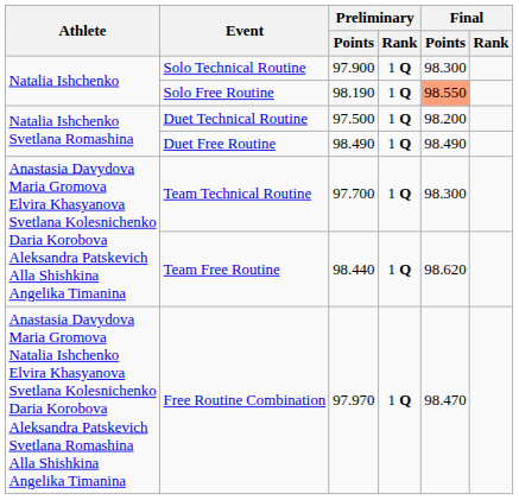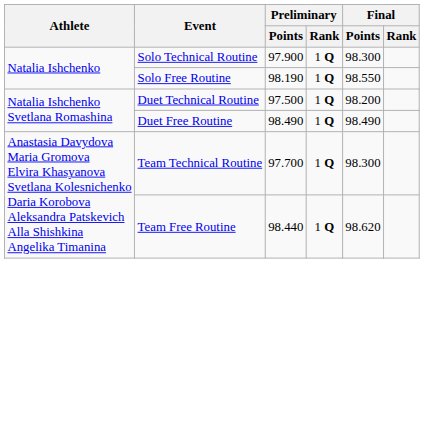Solo Free Routine | Final / Points: lightsalmon background -> no background
- row: Anastasia Davydova Maria Gromova Natalia Ishchenko Elvira Khasyanova Svetlana Kolesnichenko Daria Korobova Aleksandra Patskevich Svetlana Romashina Alla Shishkina Angelika Timanina | Free Routine Combination | 97.970 | 1 Q | 98.470
